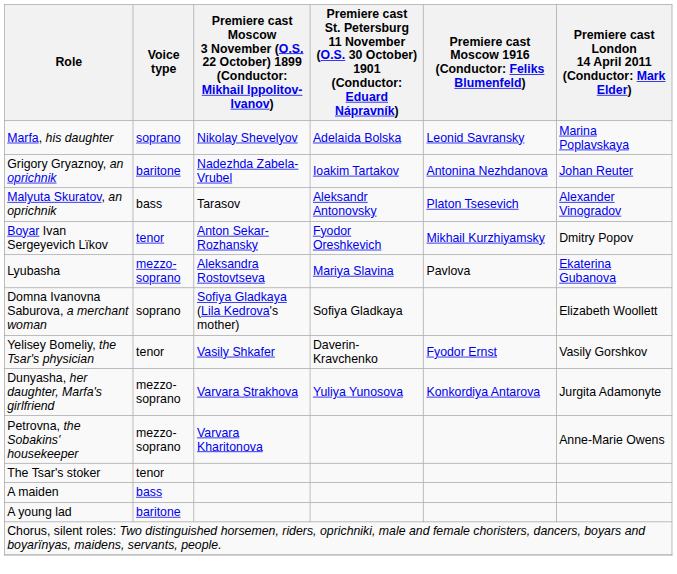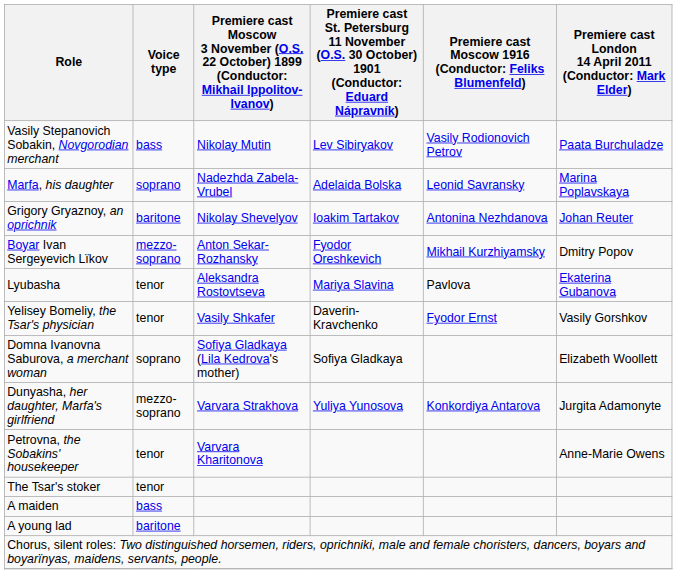+ row: Vasily Stepanovich Sobakin, Novgorodian merchant | bass | Nikolay Mutin | Lev Sibiryakov | Vasily Rodionovich Petrov | Paata Burchuladze
Marfa, his daughter | column 3: Nikolay Shevelyov -> Nadezhda Zabela-Vrubel
Grigory Gryaznoy, an oprichnik | column 3: Nadezhda Zabela-Vrubel -> Nikolay Shevelyov
- row: Malyuta Skuratov, an oprichnik | bass | Tarasov | Aleksandr Antonovsky | Platon Tsesevich | Alexander Vinogradov
Boyar Ivan Sergeyevich Lïkov | Voice type: tenor -> mezzo-soprano
Lyubasha | Voice type: mezzo-soprano -> tenor
rows swapped: Yelisey Bomeliy, the Tsar's physician <-> Domna Ivanovna Saburova, a merchant woman
Petrovna, the Sobakins' housekeeper | Voice type: mezzo-soprano -> tenor
